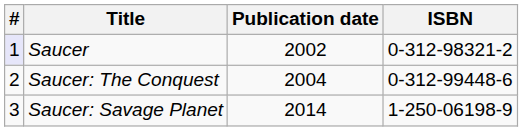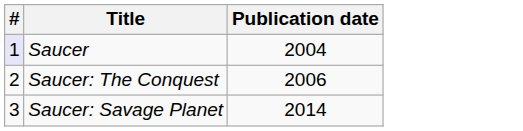- column: ISBN | 0-312-98321-2 | 0-312-99448-6 | 1-250-06198-9
Saucer | Publication date: 2002 -> 2004
Saucer: The Conquest | Publication date: 2004 -> 2006
